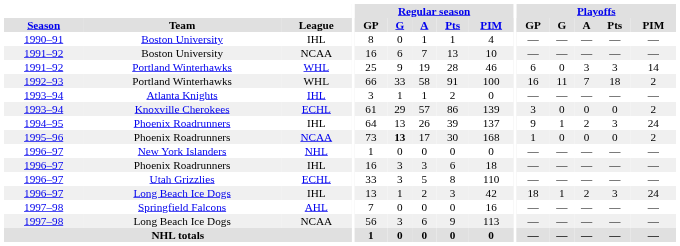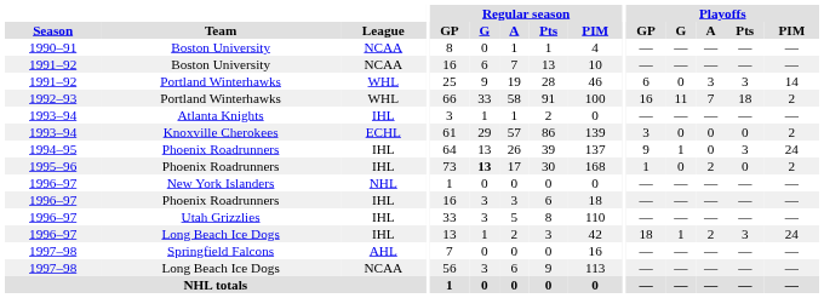1990–91 / Boston University | League: IHL -> NCAA
1994–95 / Phoenix Roadrunners | Playoffs / A: 2 -> 0
1995–96 / Phoenix Roadrunners | League: NCAA -> IHL
1995–96 / Phoenix Roadrunners | Playoffs / A: 0 -> 2
Utah Grizzlies | League: ECHL -> IHL
